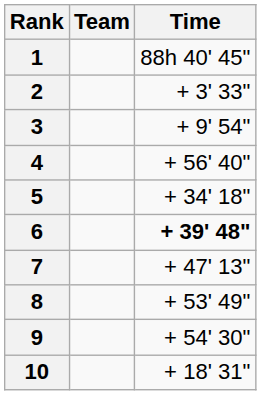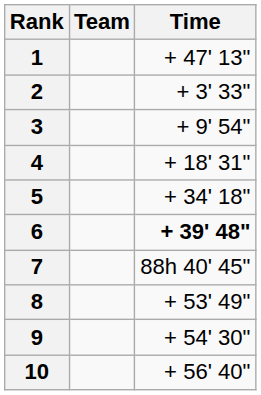1 | Time: 88h 40' 45" -> + 47' 13"
4 | Time: + 56' 40" -> + 18' 31"
7 | Time: + 47' 13" -> 88h 40' 45"
10 | Time: + 18' 31" -> + 56' 40"
